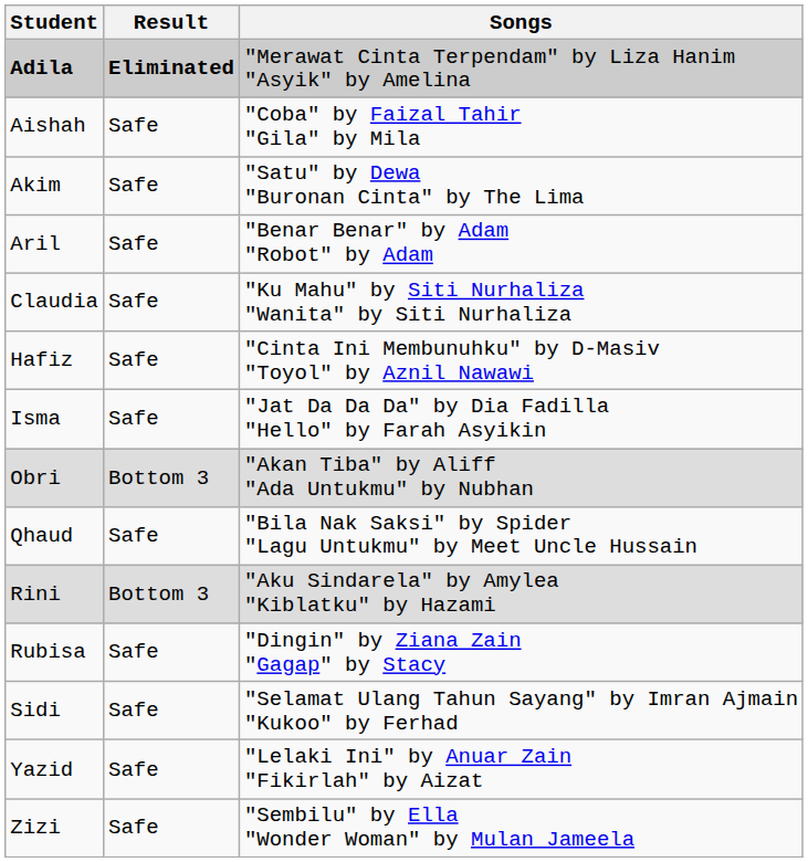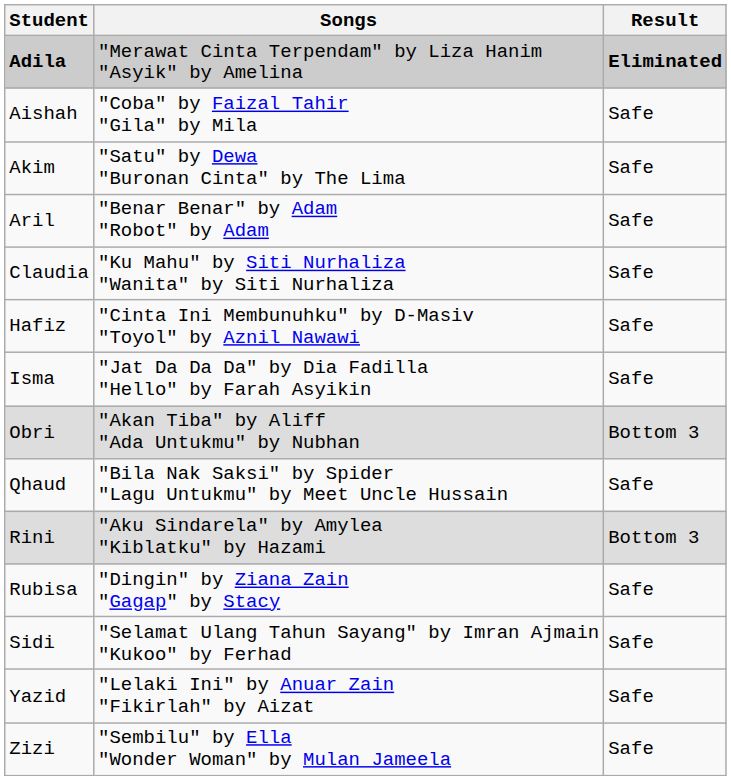columns swapped: Songs <-> Result
